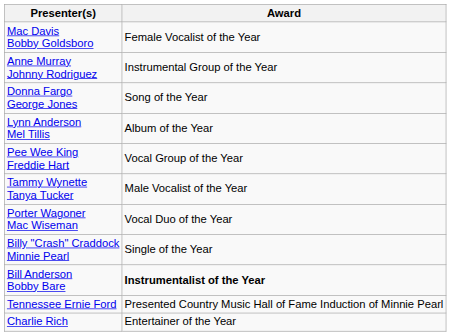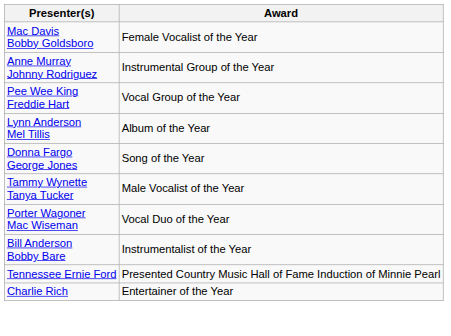rows swapped: Pee Wee King Freddie Hart <-> Donna Fargo George Jones
- row: Billy "Crash" Craddock Minnie Pearl | Single of the Year
Bill Anderson Bobby Bare | Award: bold -> normal
